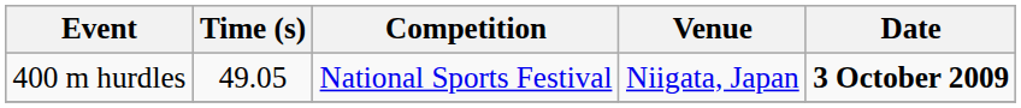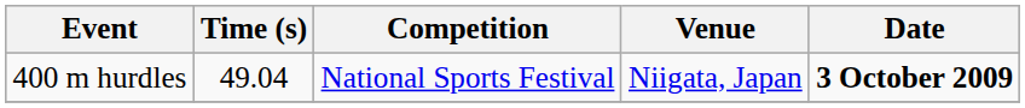400 m hurdles | Time (s): 49.05 -> 49.04
